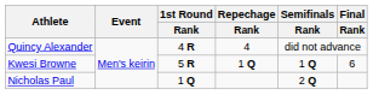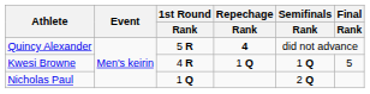Quincy Alexander | 1st Round / Rank: 4 R -> 5 R
Quincy Alexander | Repechage / Rank: normal -> bold
Kwesi Browne | 1st Round / Rank: 5 R -> 4 R
Kwesi Browne | Final / Rank: 6 -> 5
